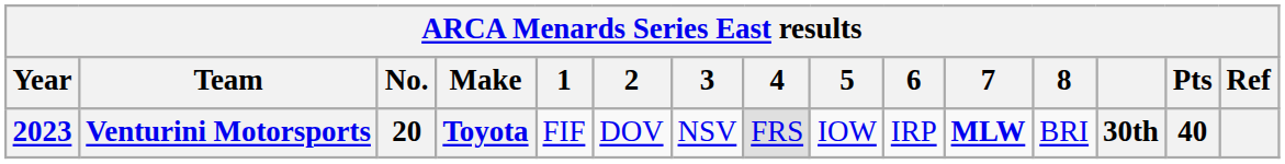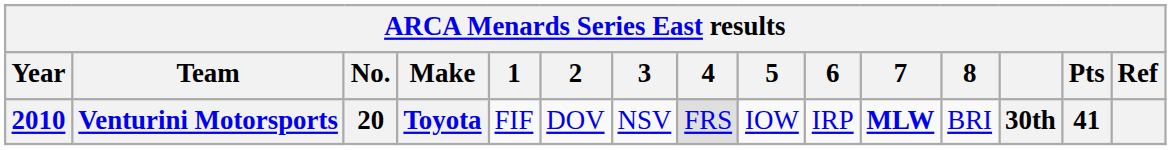Venturini Motorsports | Year: 2023 -> 2010
Venturini Motorsports | Pts: 40 -> 41
